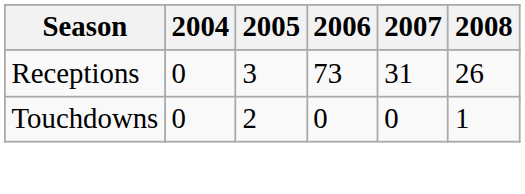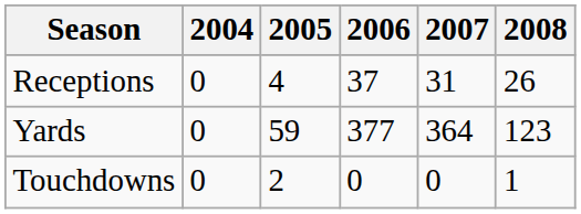Receptions | 2005: 3 -> 4
Receptions | 2006: 73 -> 37
+ row: Yards | 0 | 59 | 377 | 364 | 123
